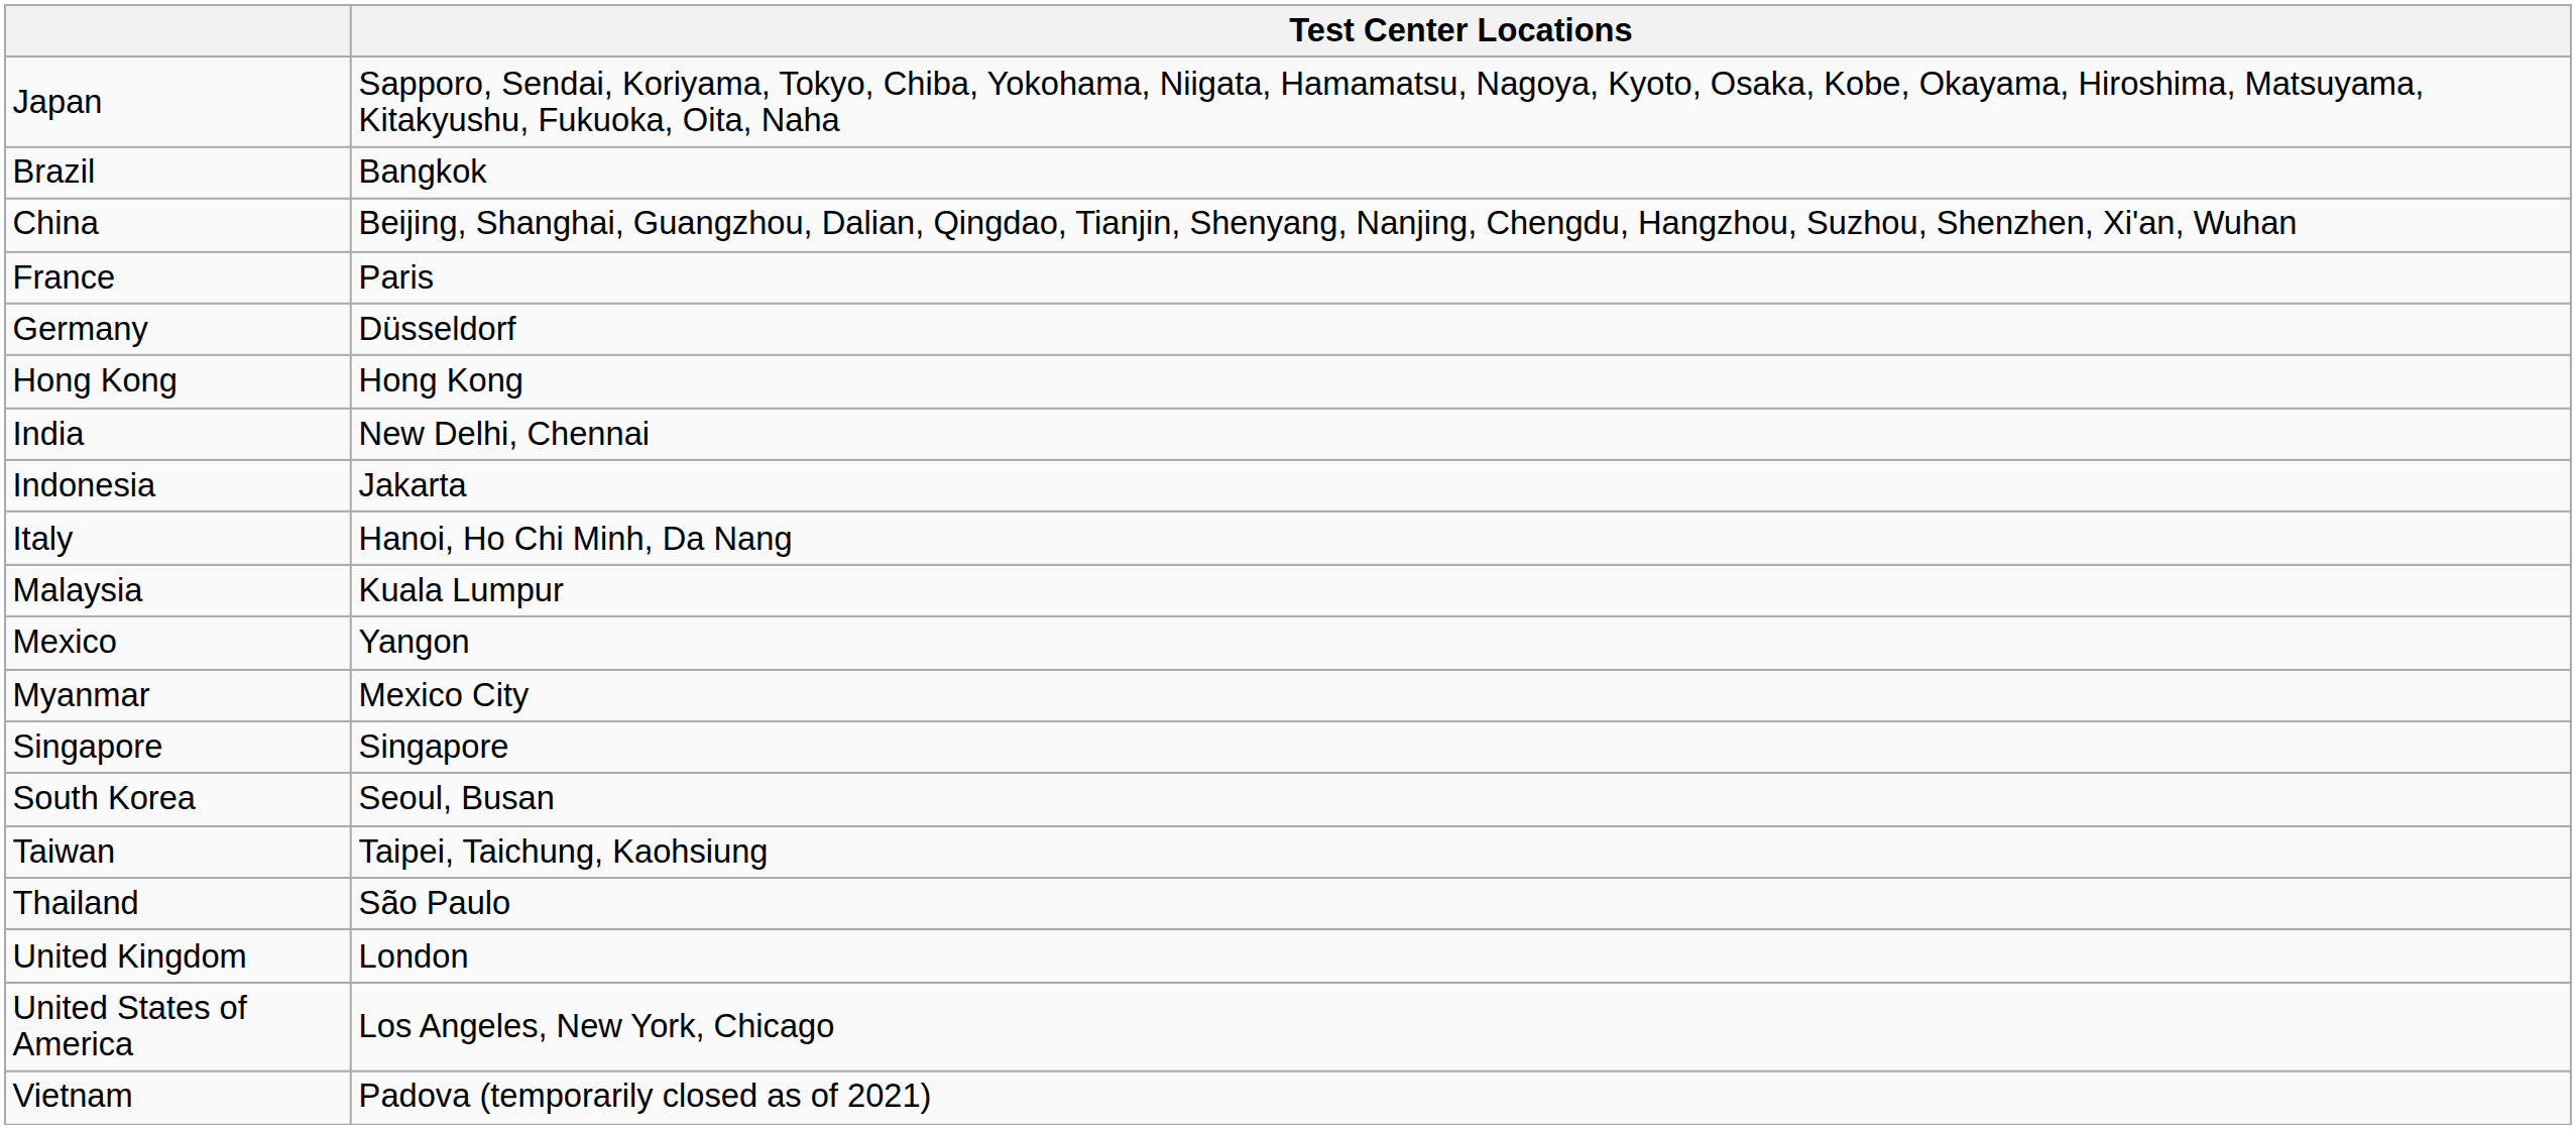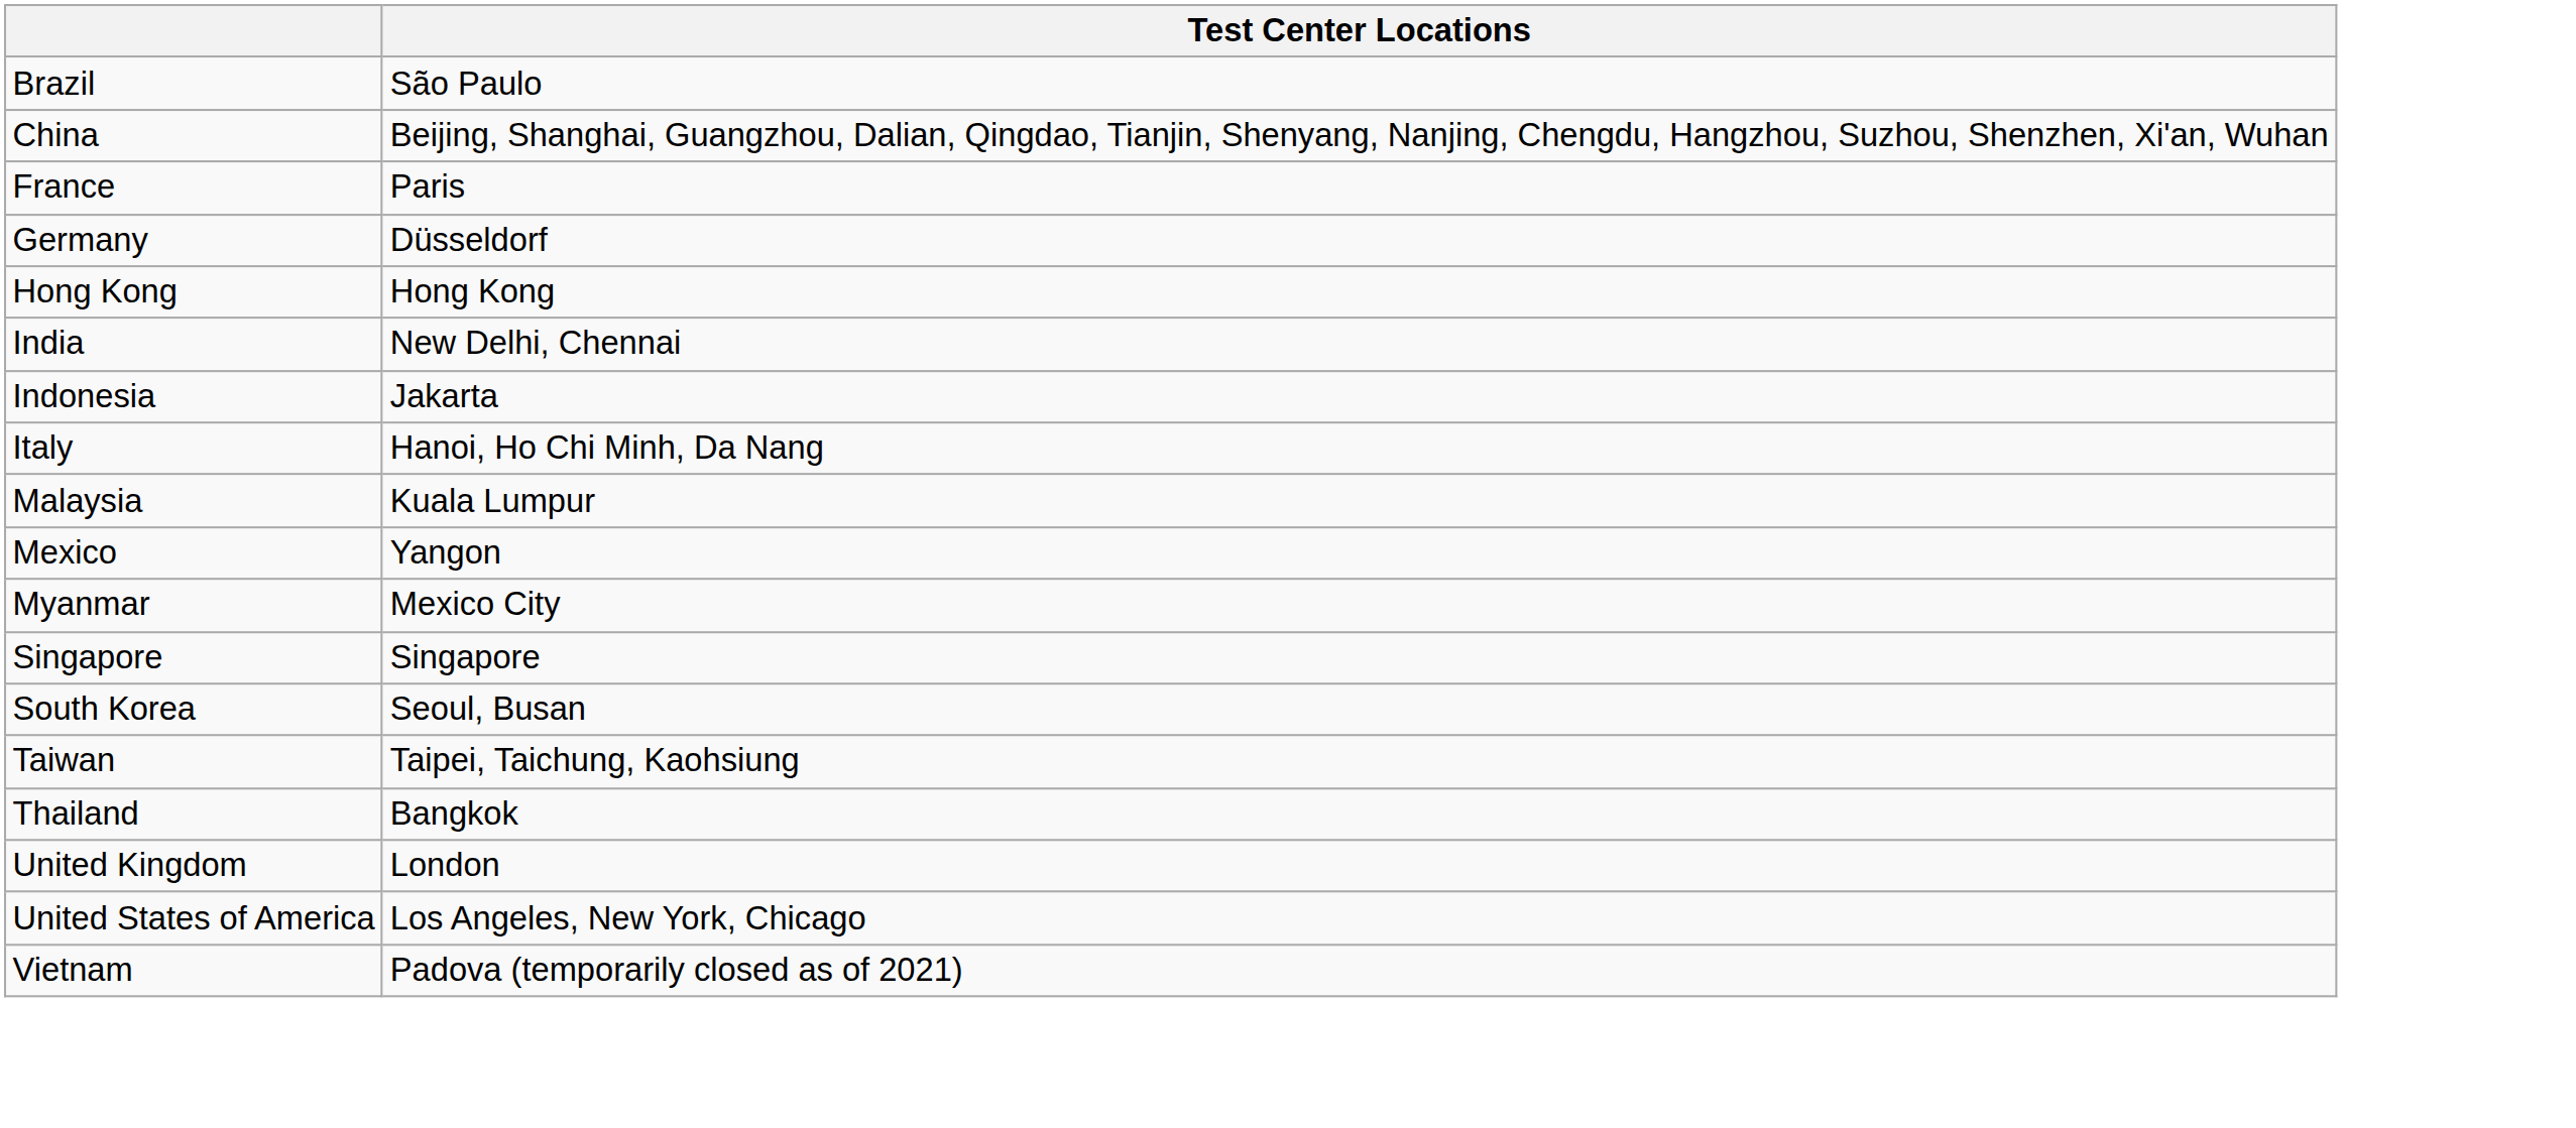- row: Japan | Sapporo, Sendai, Koriyama, Tokyo, Chiba, Yokohama, Niigata, Hamamatsu, Nagoya, Kyoto, Osaka, Kobe, Okayama, Hiroshima, Matsuyama, Kitakyushu, Fukuoka, Oita, Naha
Brazil | Test Center Locations: Bangkok -> São Paulo
Thailand | Test Center Locations: São Paulo -> Bangkok
